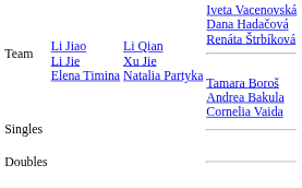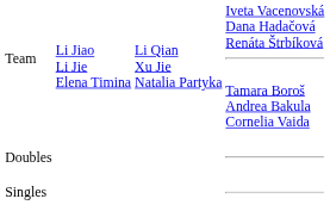rows swapped: Singles <-> Doubles
